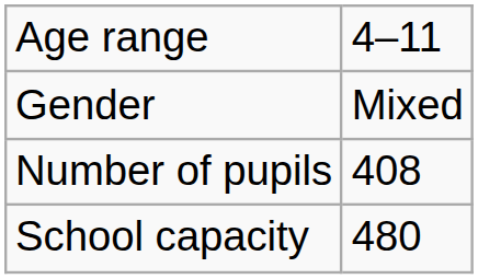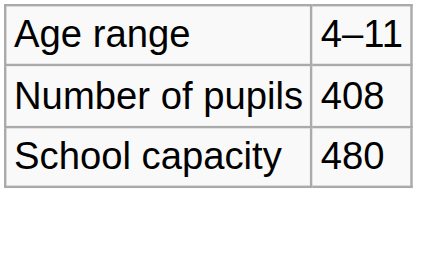- row: Gender | Mixed
